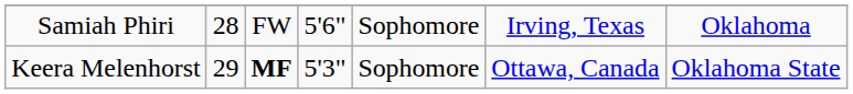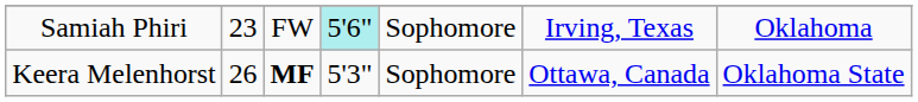Samiah Phiri | column 2: 28 -> 23
Samiah Phiri | column 4: no background -> paleturquoise background
Keera Melenhorst | column 2: 29 -> 26
